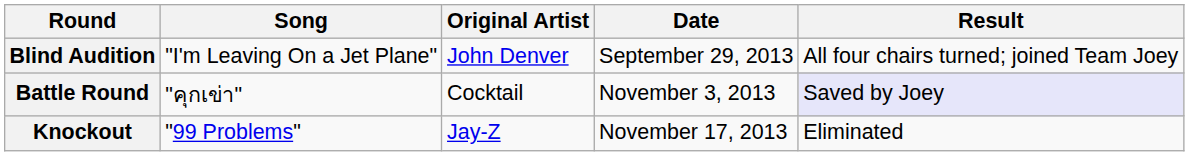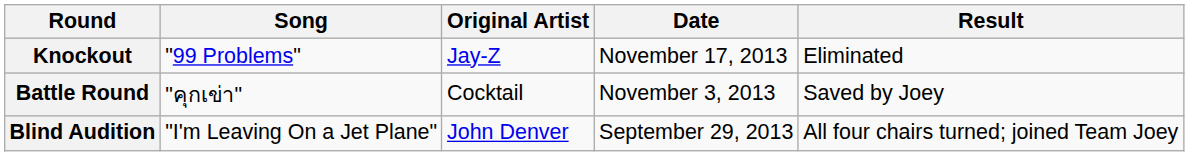rows swapped: Blind Audition <-> Knockout
Battle Round | Result: lavender background -> no background
